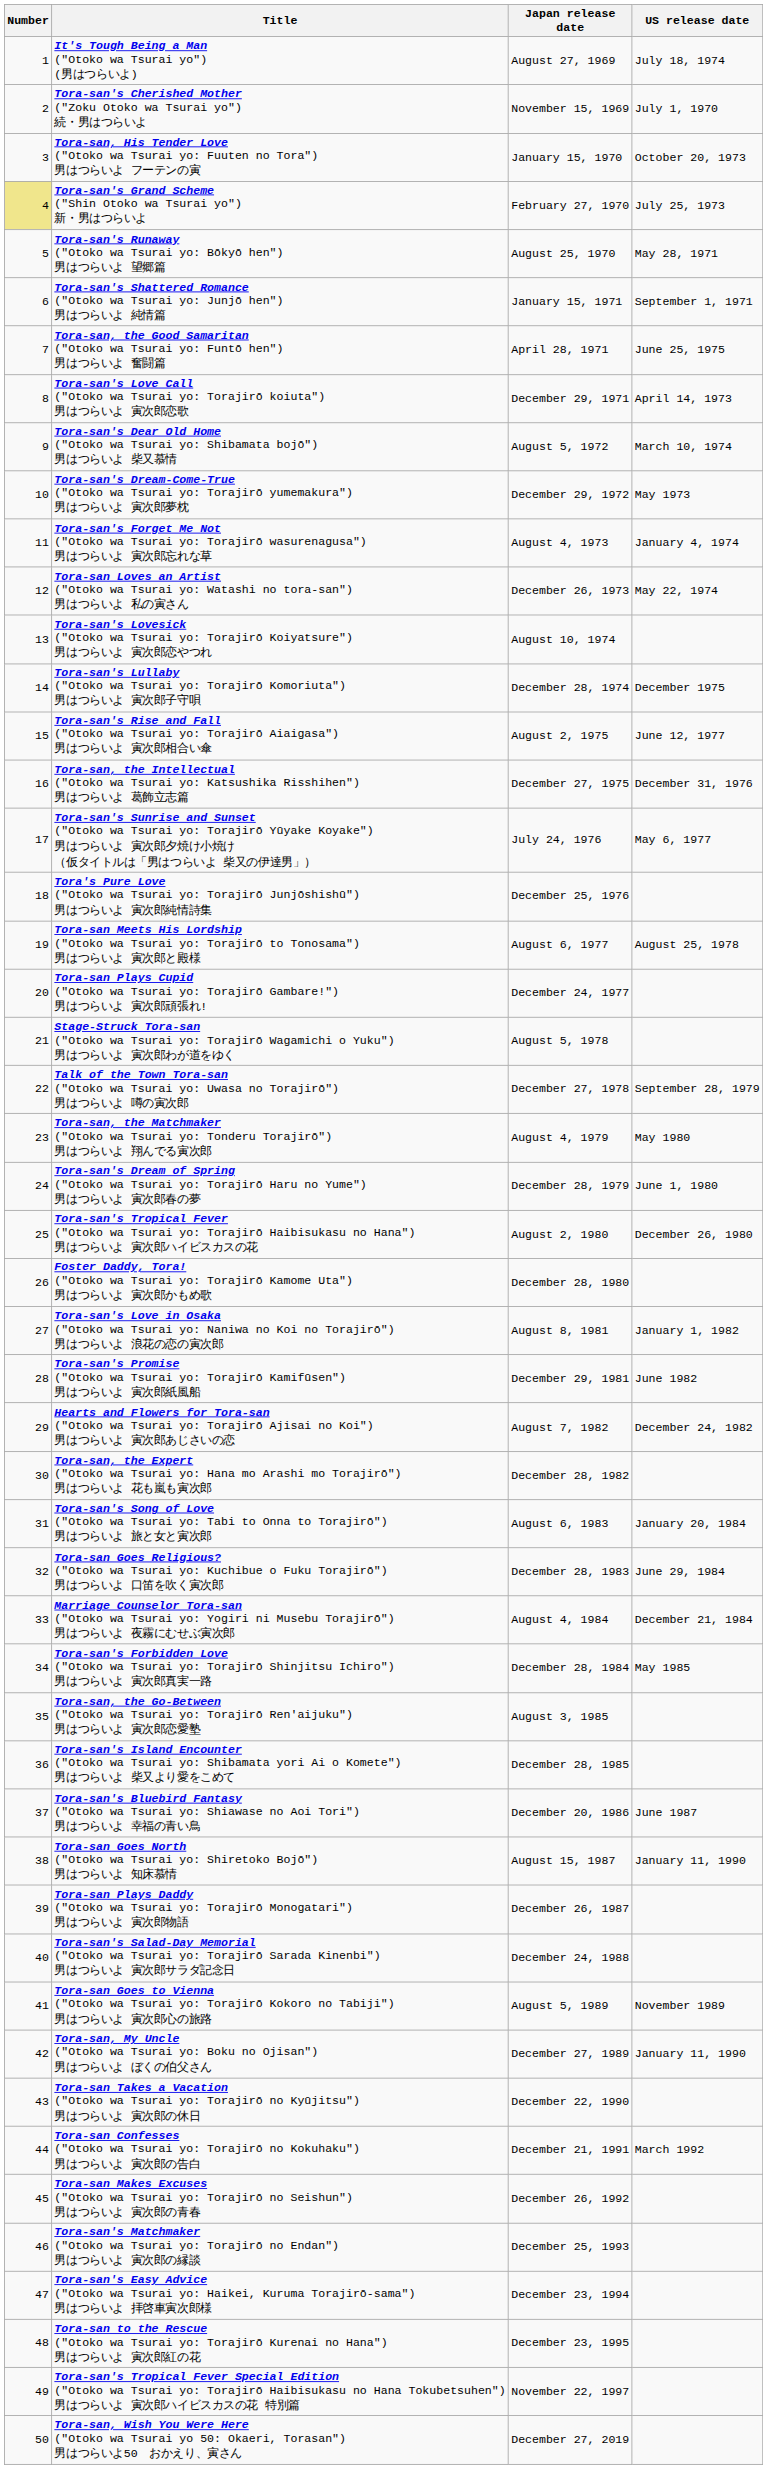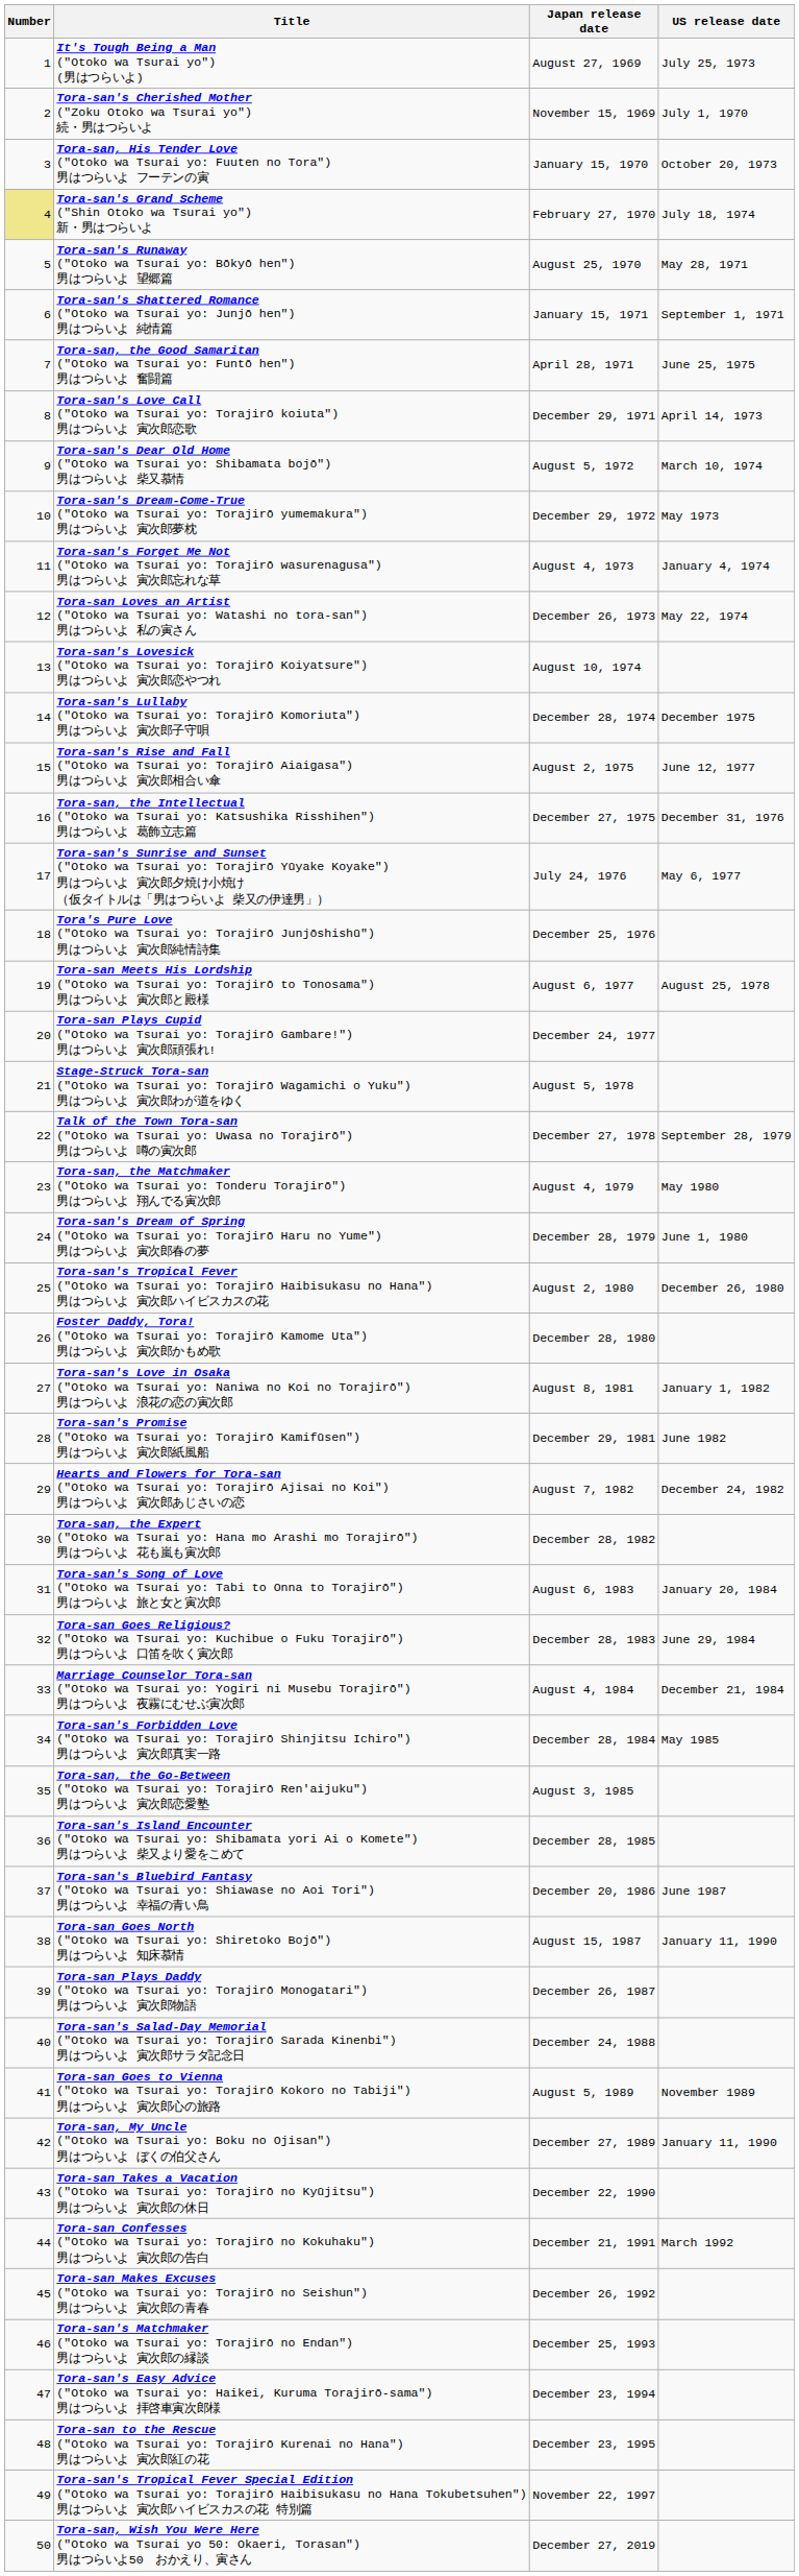It's Tough Being a Man ("Otoko wa Tsurai yo") (男はつらいよ) | US release date: July 18, 1974 -> July 25, 1973
Tora-san's Grand Scheme ("Shin Otoko wa Tsurai yo") 新・男はつらいよ | US release date: July 25, 1973 -> July 18, 1974
